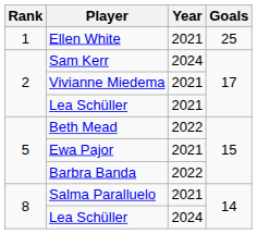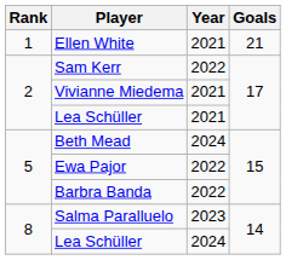Ellen White | Goals: 25 -> 21
Sam Kerr | Year: 2024 -> 2022
Beth Mead | Year: 2022 -> 2024
Ewa Pajor | Year: 2021 -> 2022
Salma Paralluelo | Year: 2021 -> 2023
